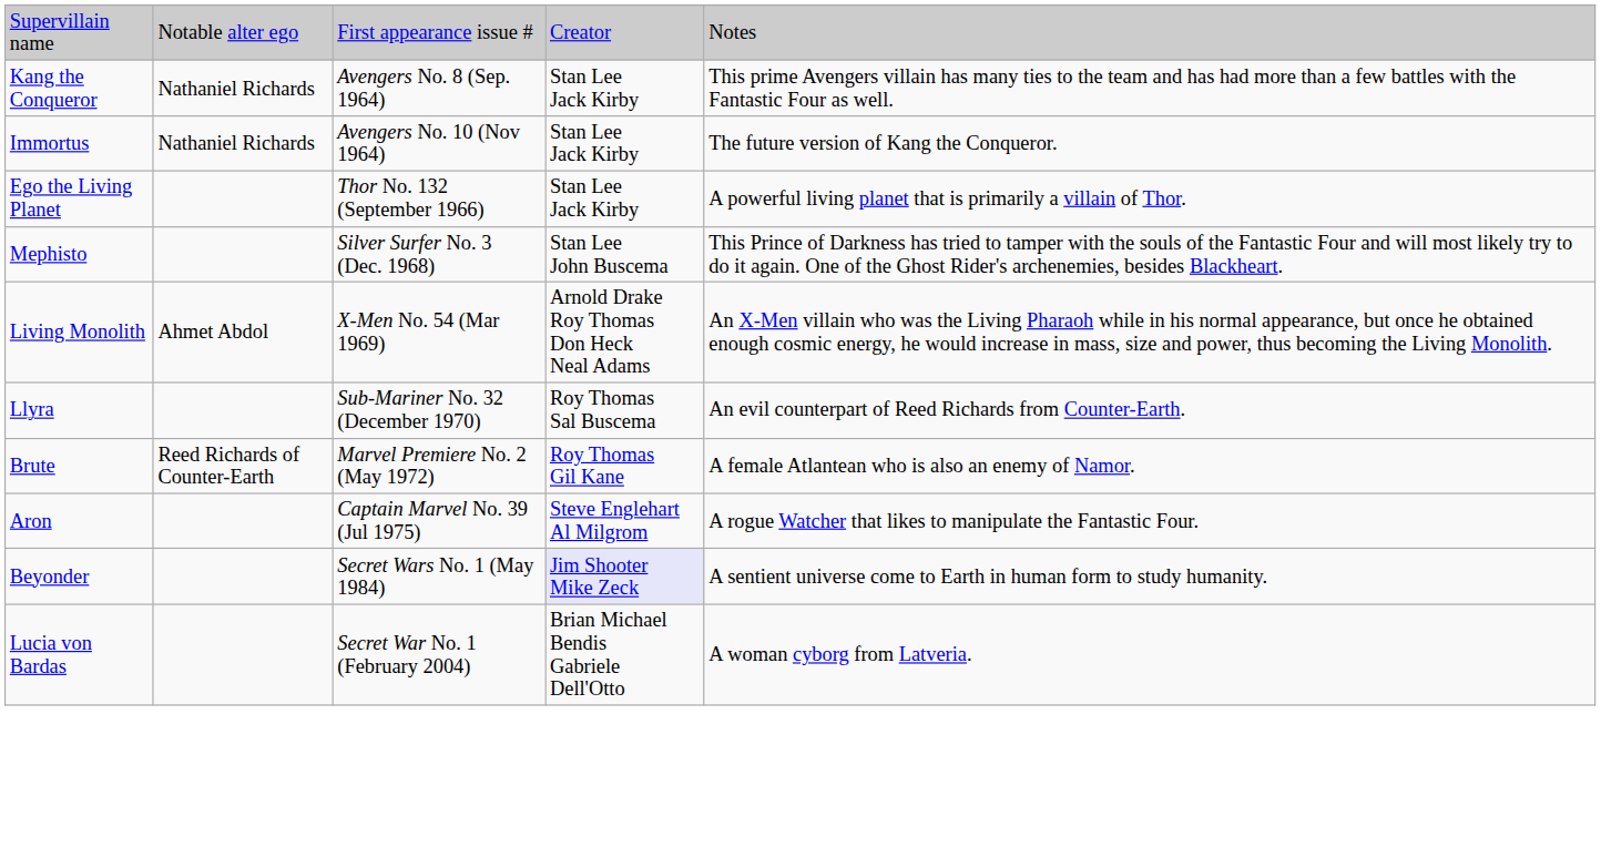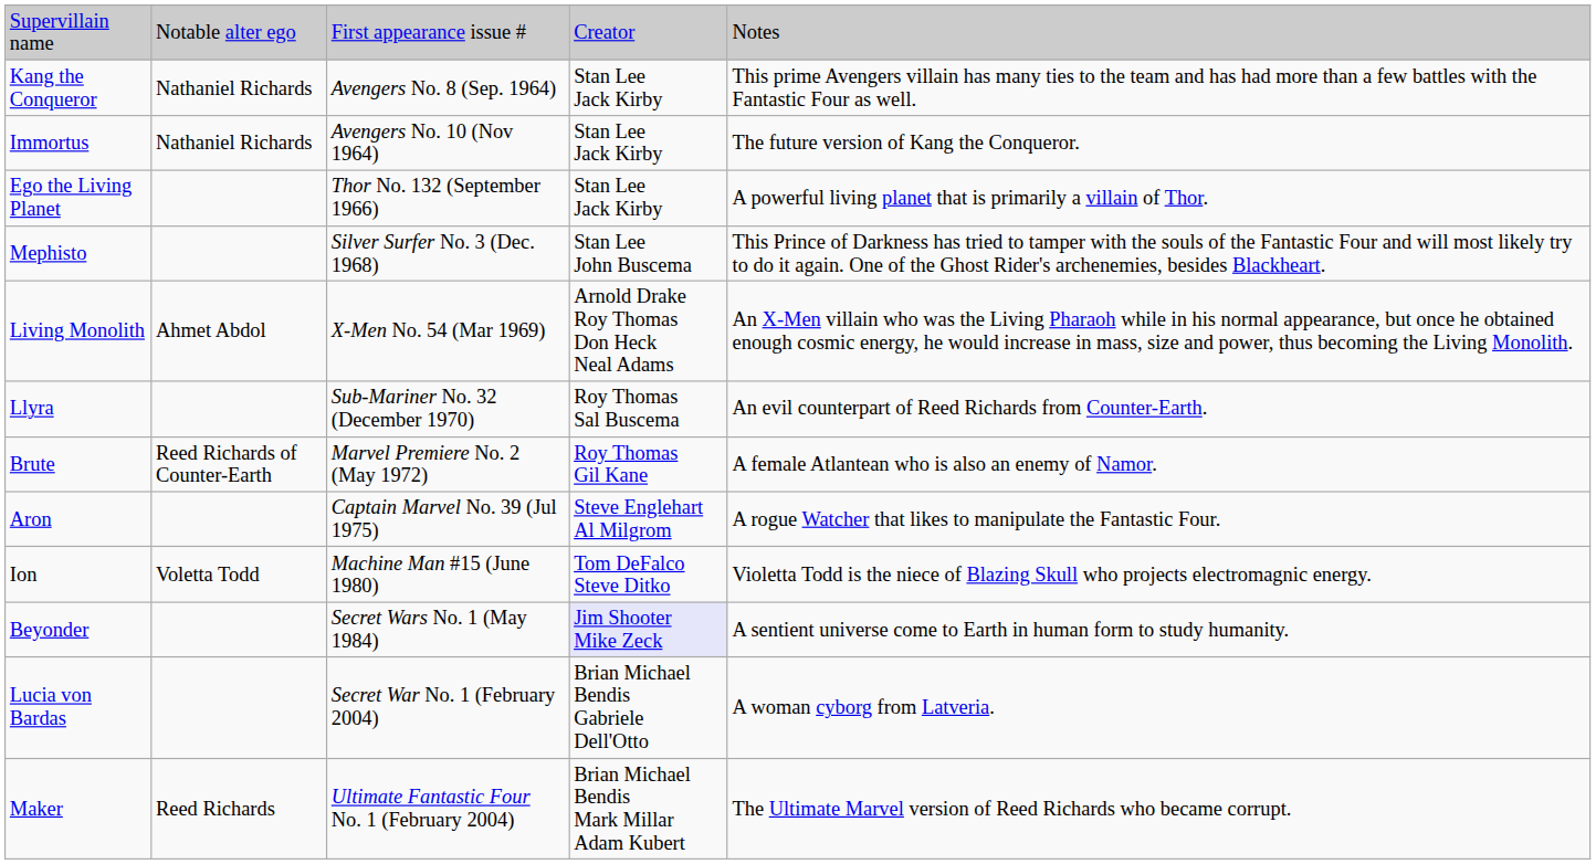+ row: Ion | Voletta Todd | Machine Man #15 (June 1980) | Tom DeFalco Steve Ditko | Violetta Todd is the niece of Blazing Skull who projects electromagnic energy.
+ row: Maker | Reed Richards | Ultimate Fantastic Four No. 1 (February 2004) | Brian Michael Bendis Mark Millar Adam Kubert | The Ultimate Marvel version of Reed Richards who became corrupt.
